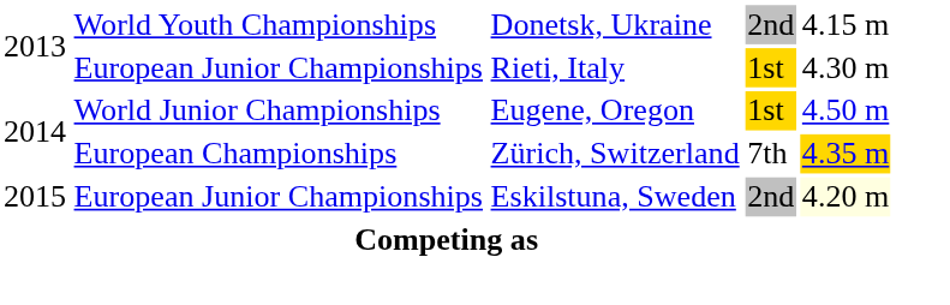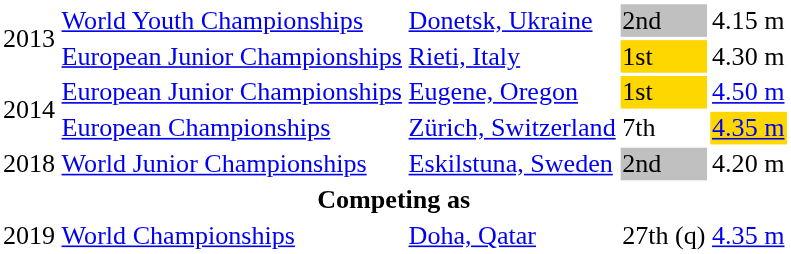Eugene, Oregon | column 2: World Junior Championships -> European Junior Championships
Eskilstuna, Sweden | column 1: 2015 -> 2018
Eskilstuna, Sweden | column 2: European Junior Championships -> World Junior Championships
Eskilstuna, Sweden | column 5: lightyellow background -> no background
+ row: 2019 | World Championships | Doha, Qatar | 27th (q) | 4.35 m
